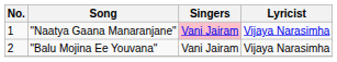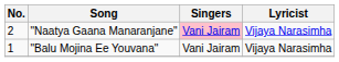"Naatya Gaana Manaranjane" | No.: 1 -> 2
"Balu Mojina Ee Youvana" | No.: 2 -> 1
